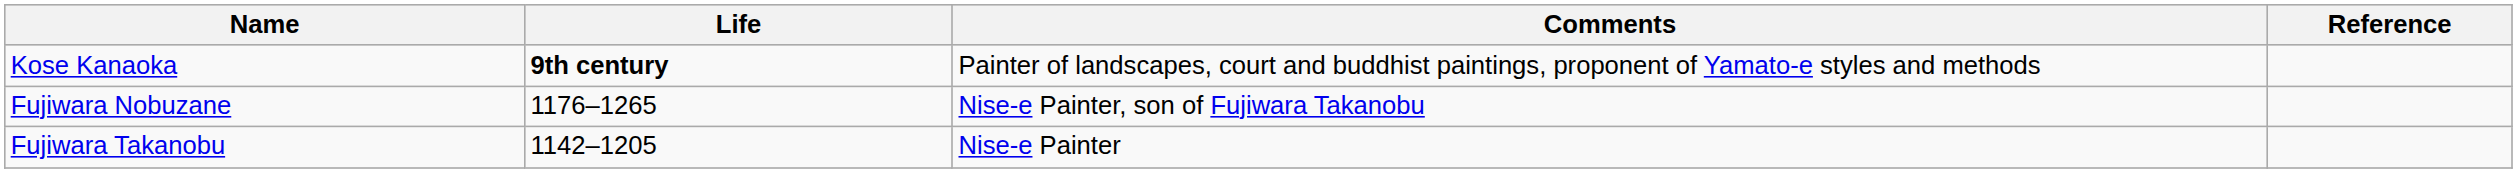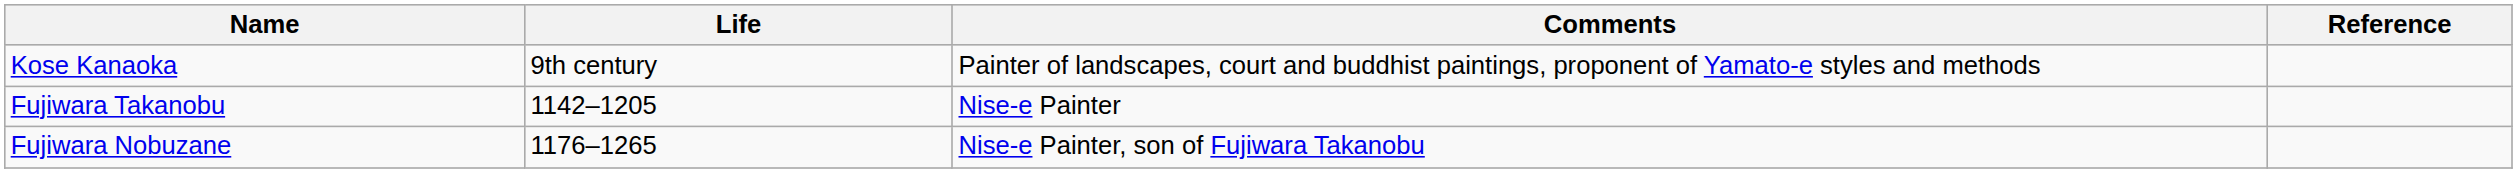Kose Kanaoka | Life: bold -> normal
rows swapped: Fujiwara Takanobu <-> Fujiwara Nobuzane
